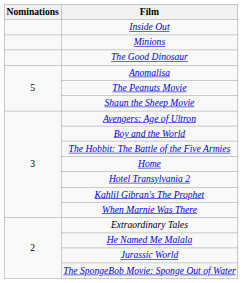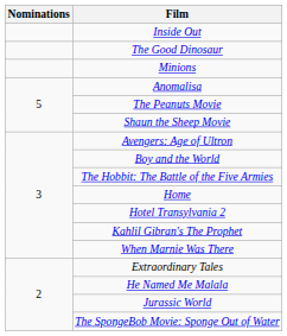rows swapped: The Good Dinosaur <-> Minions
